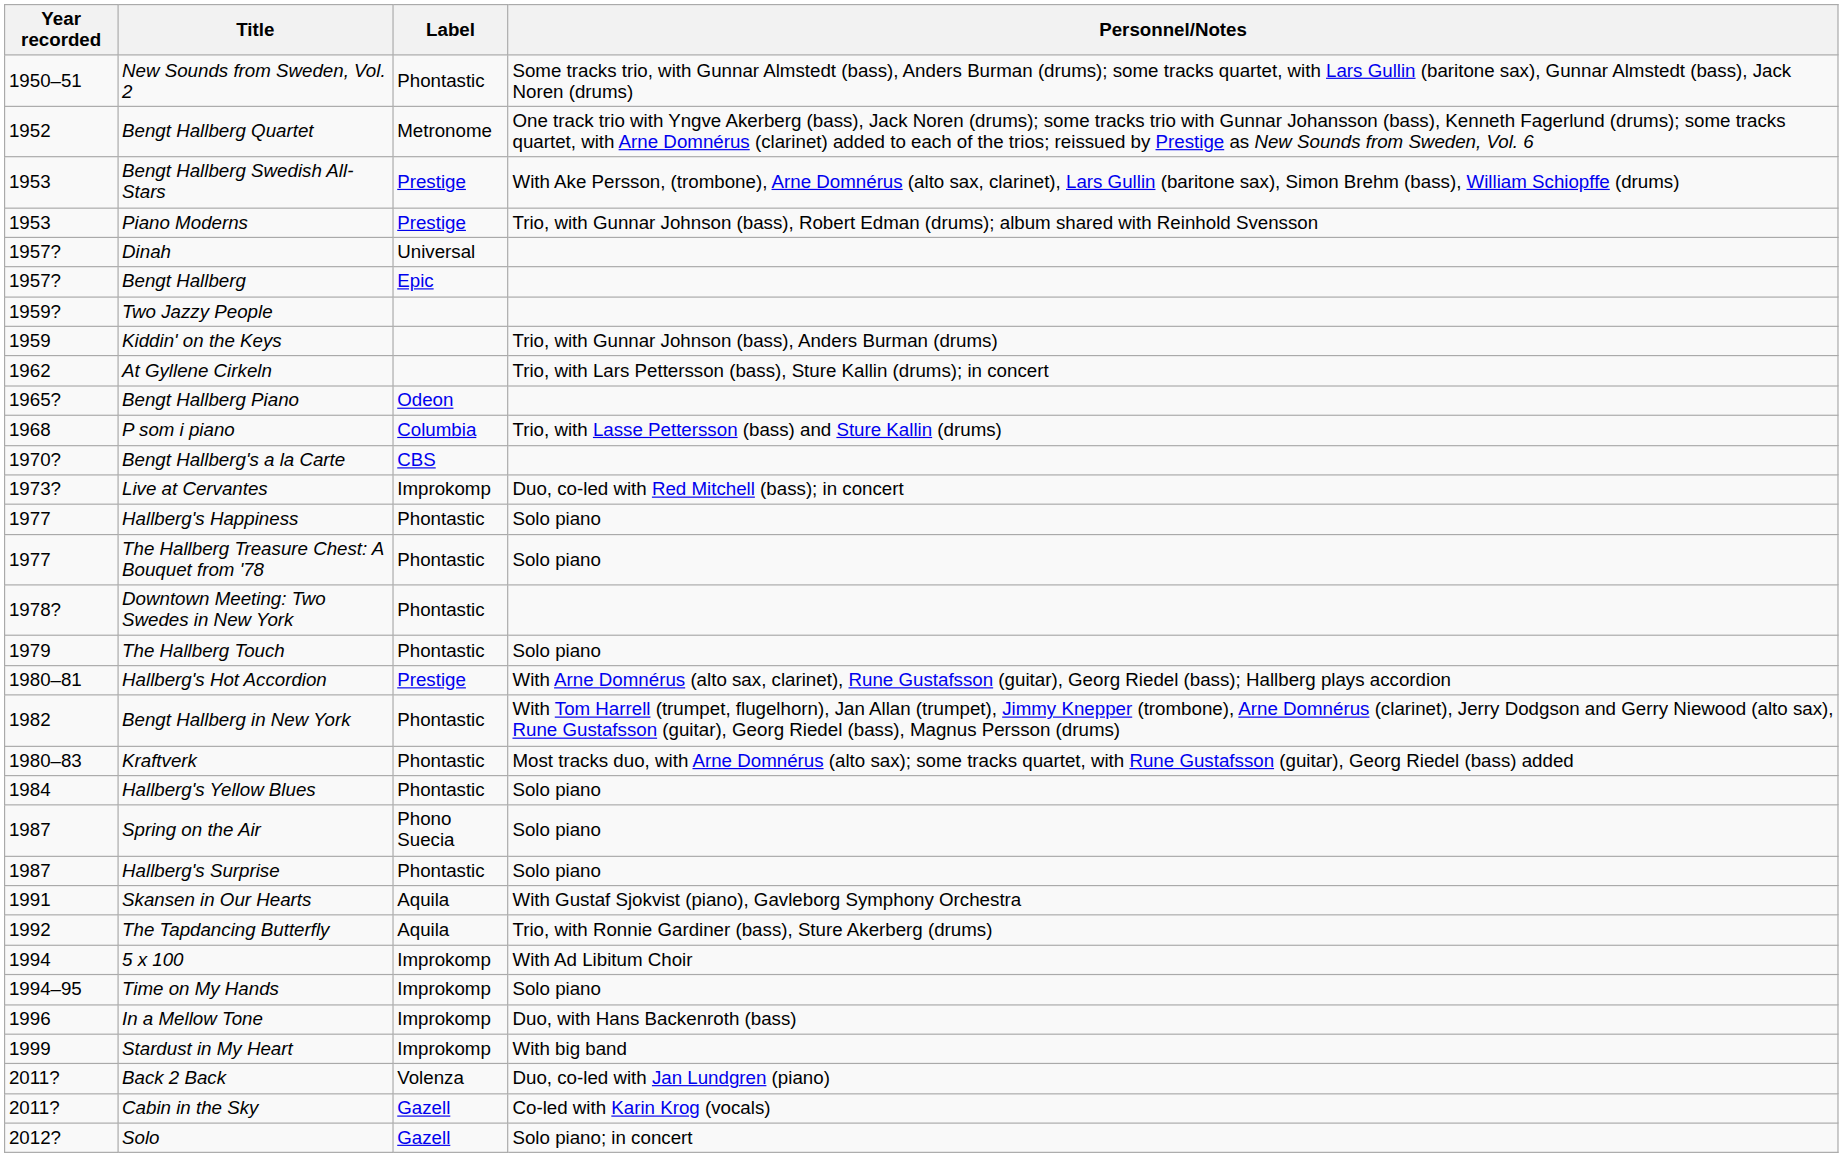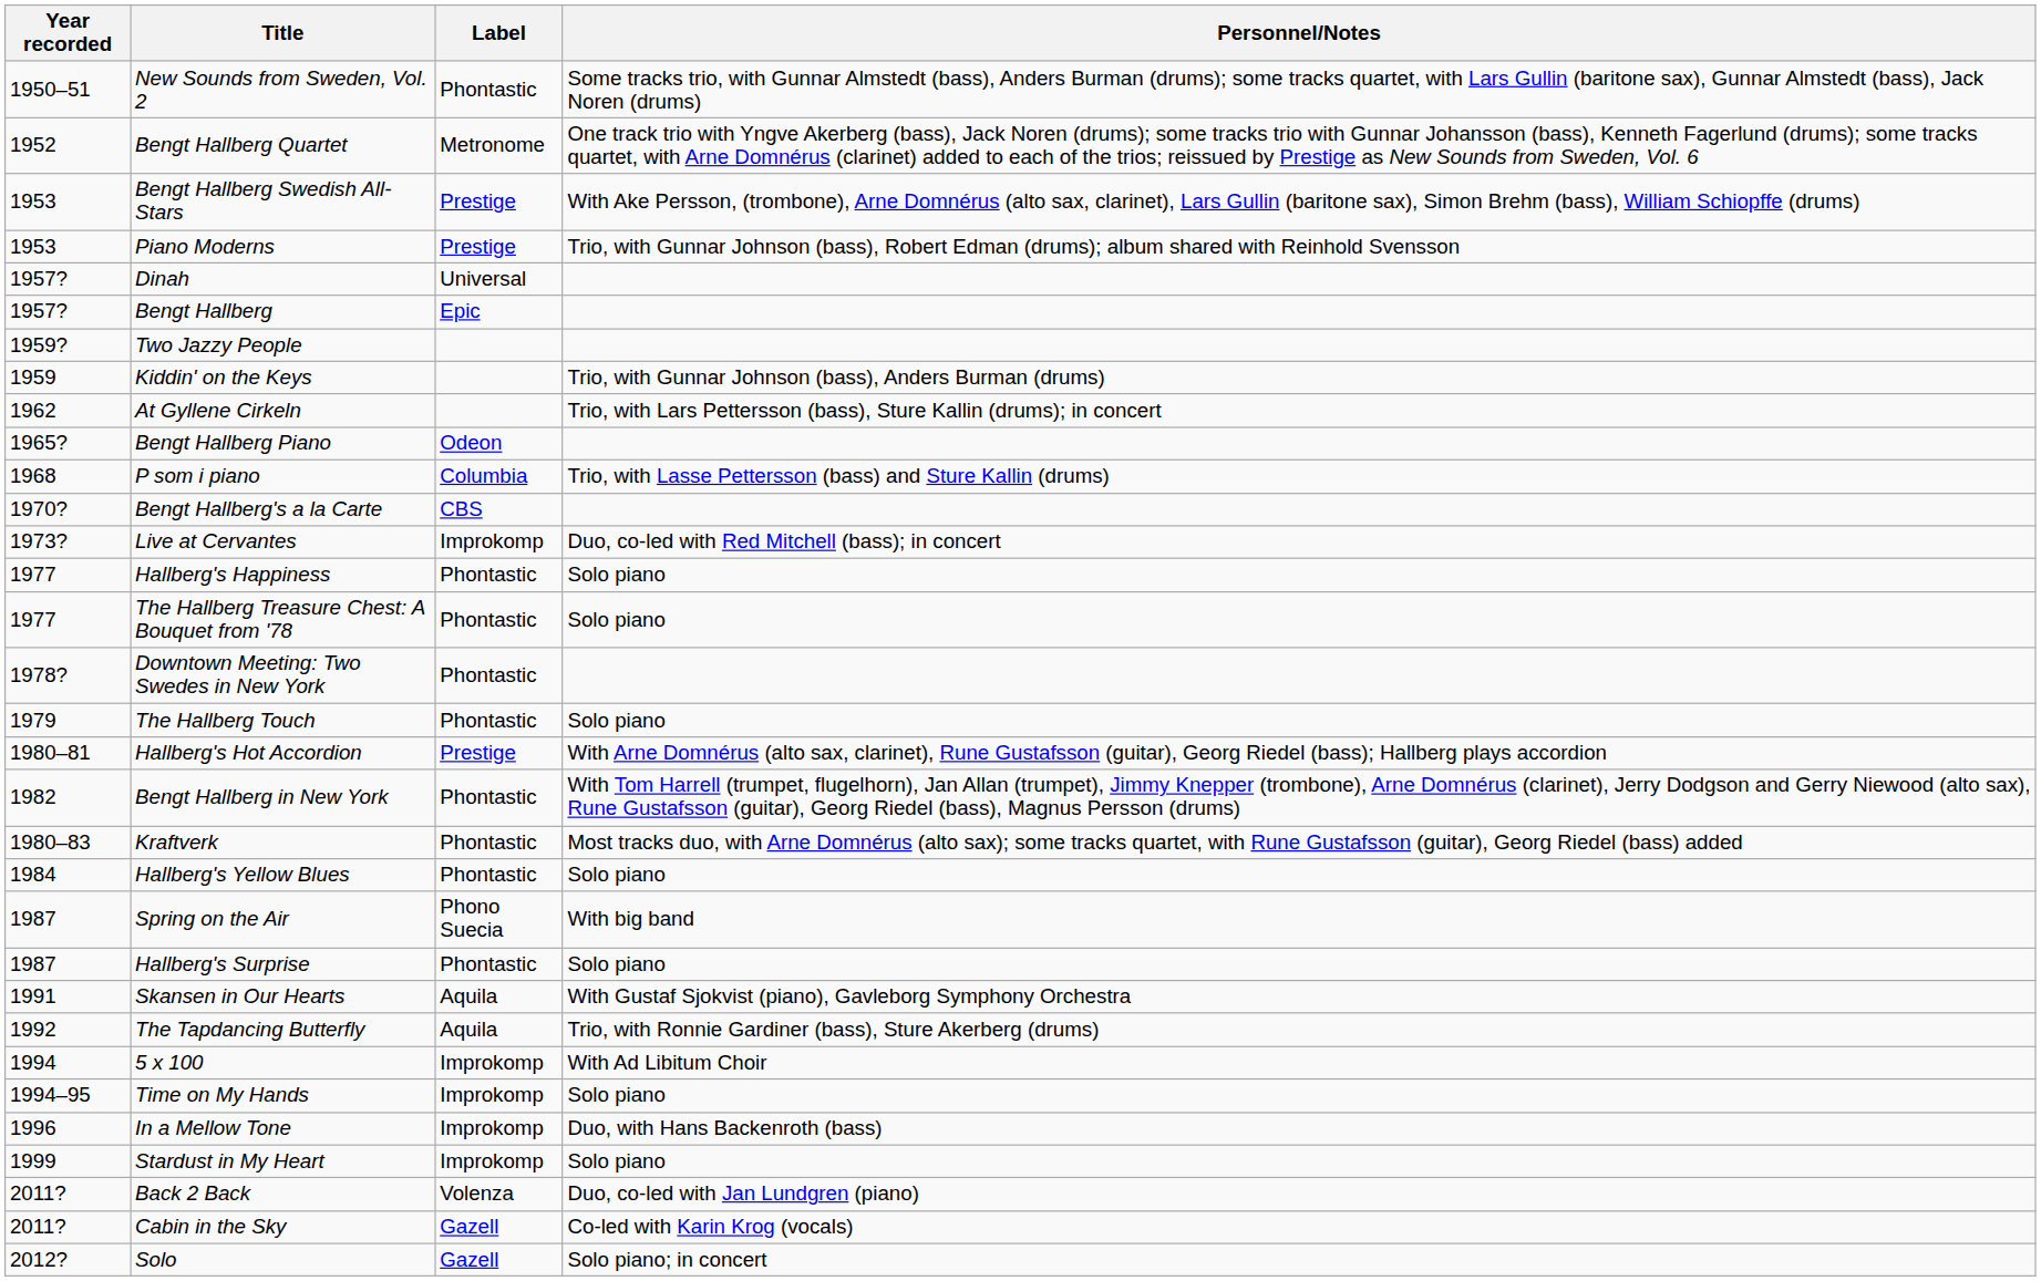Spring on the Air | Personnel/Notes: Solo piano -> With big band
Stardust in My Heart | Personnel/Notes: With big band -> Solo piano
